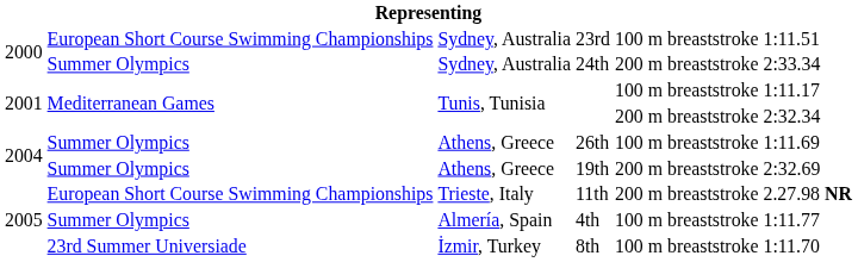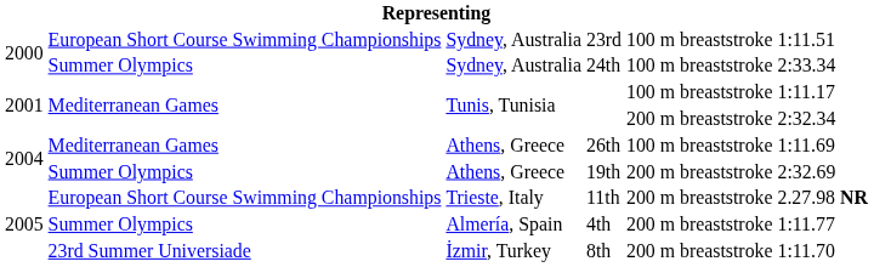24th | column 5: 200 m breaststroke -> 100 m breaststroke
26th | column 2: Summer Olympics -> Mediterranean Games
4th | column 5: 100 m breaststroke -> 200 m breaststroke
8th | column 5: 100 m breaststroke -> 200 m breaststroke
